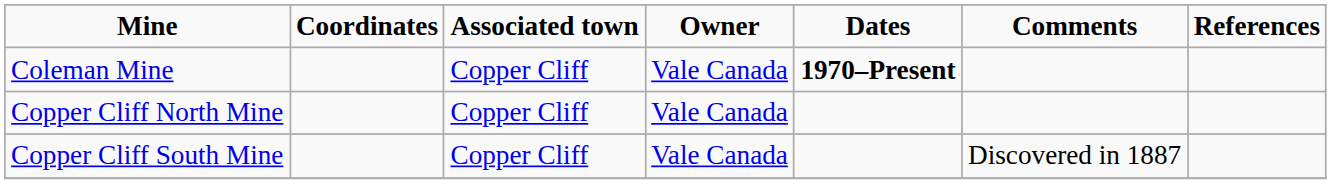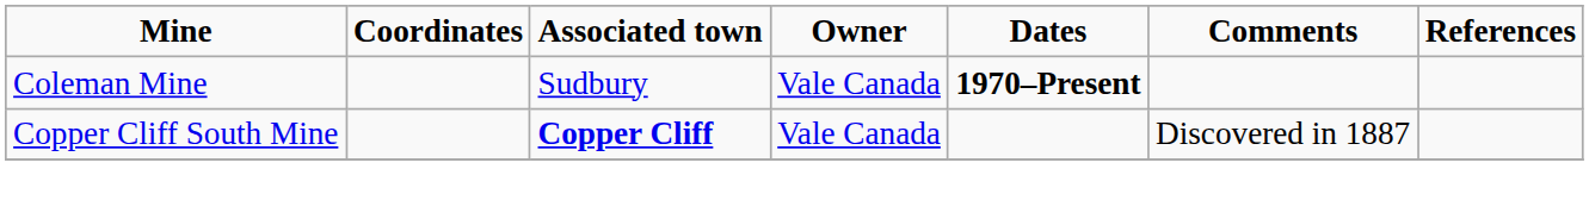Coleman Mine | Associated town: Copper Cliff -> Sudbury
- row: Copper Cliff North Mine | Copper Cliff | Vale Canada
Copper Cliff South Mine | Associated town: normal -> bold
